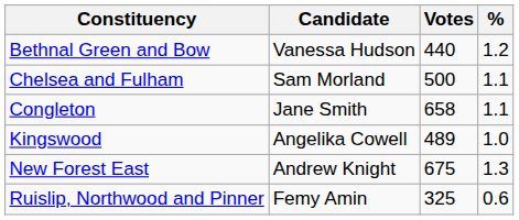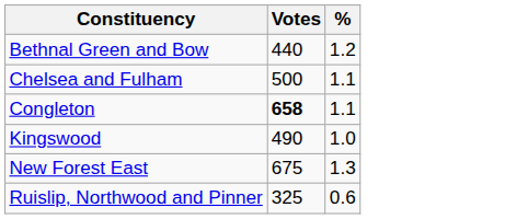- column: Candidate | Vanessa Hudson | Sam Morland | Jane Smith | Angelika Cowell | Andrew Knight | Femy Amin
Congleton | Votes: normal -> bold
Kingswood | Votes: 489 -> 490
